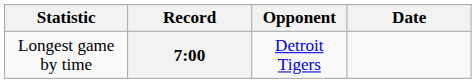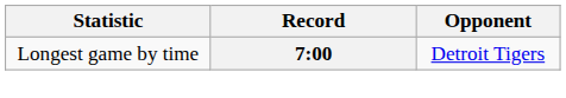- column: Date
